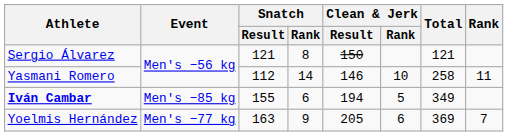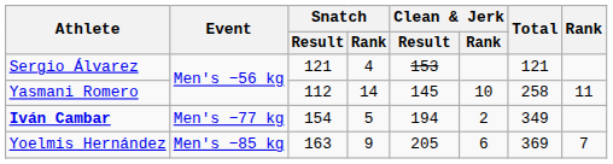Sergio Álvarez | Snatch / Rank: 8 -> 4
Sergio Álvarez | Clean & Jerk / Result: 150 -> 153
Yasmani Romero | Clean & Jerk / Result: 146 -> 145
Iván Cambar | Event: Men's −85 kg -> Men's −77 kg
Iván Cambar | Snatch / Result: 155 -> 154
Iván Cambar | Snatch / Rank: 6 -> 5
Iván Cambar | Clean & Jerk / Rank: 5 -> 2
Yoelmis Hernández | Event: Men's −77 kg -> Men's −85 kg
